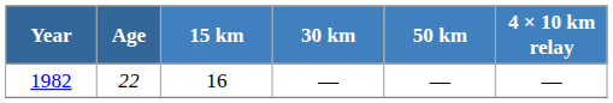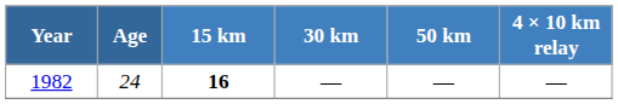1982 | Age: 22 -> 24
1982 | 15 km: normal -> bold
